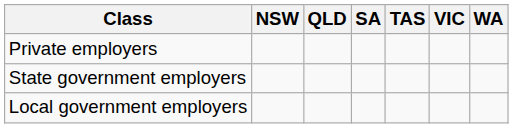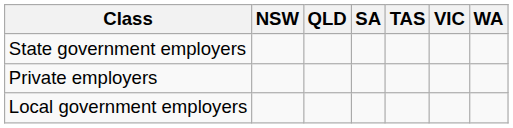rows swapped: Private employers <-> State government employers
